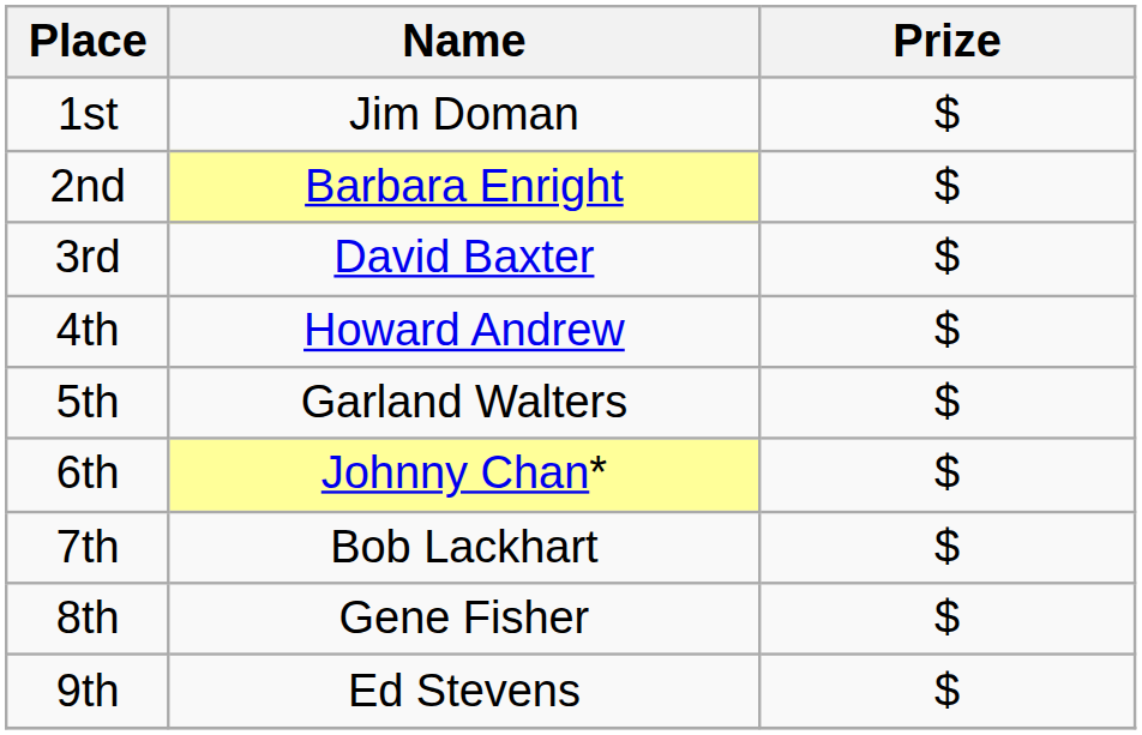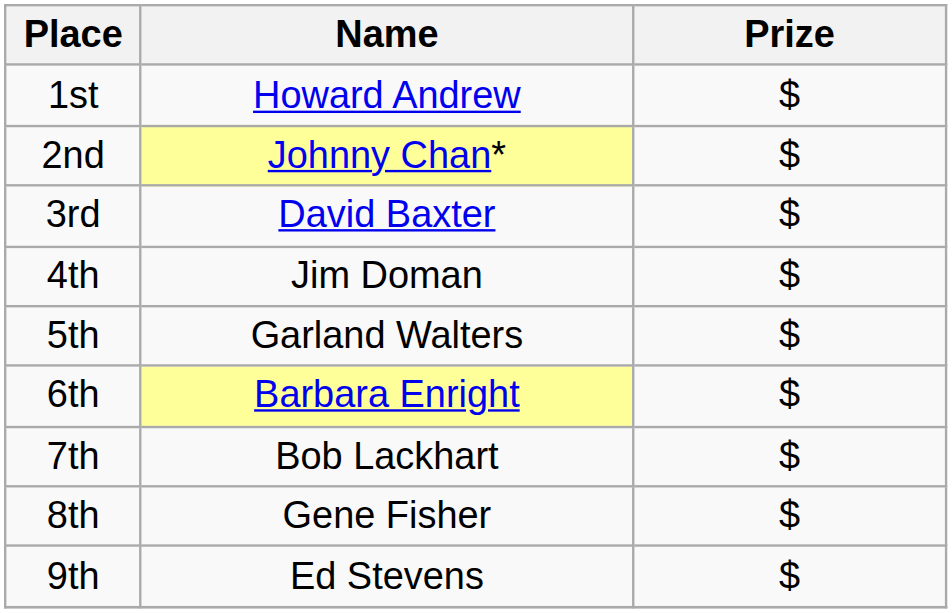1st | Name: Jim Doman -> Howard Andrew
2nd | Name: Barbara Enright -> Johnny Chan*
4th | Name: Howard Andrew -> Jim Doman
6th | Name: Johnny Chan* -> Barbara Enright
